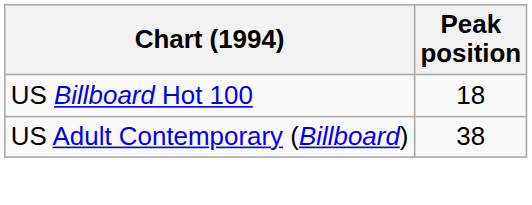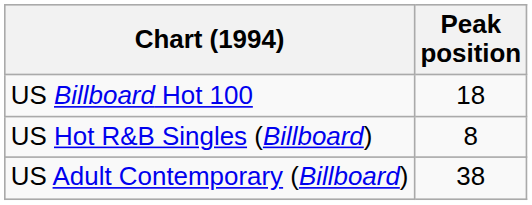+ row: US Hot R&B Singles (Billboard) | 8
